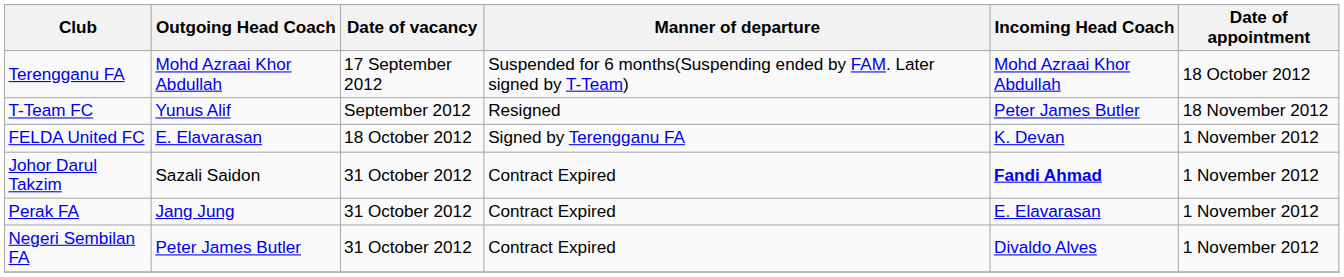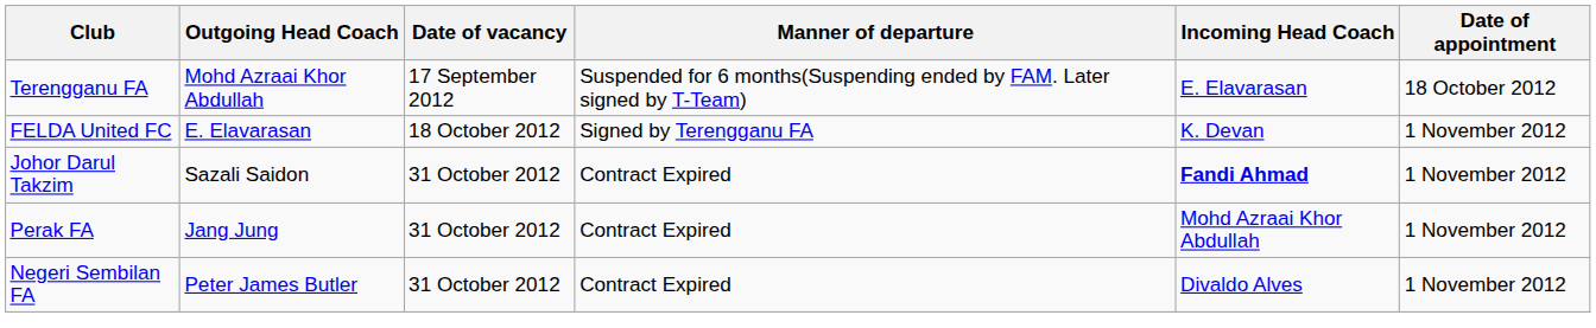Terengganu FA | Incoming Head Coach: Mohd Azraai Khor Abdullah -> E. Elavarasan
- row: T-Team FC | Yunus Alif | September 2012 | Resigned | Peter James Butler | 18 November 2012
Perak FA | Incoming Head Coach: E. Elavarasan -> Mohd Azraai Khor Abdullah
